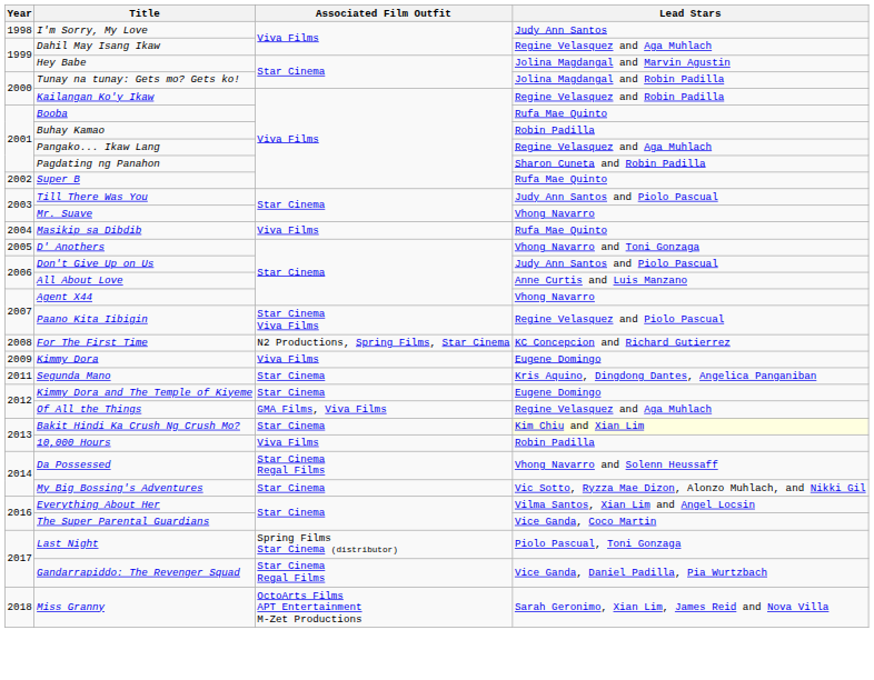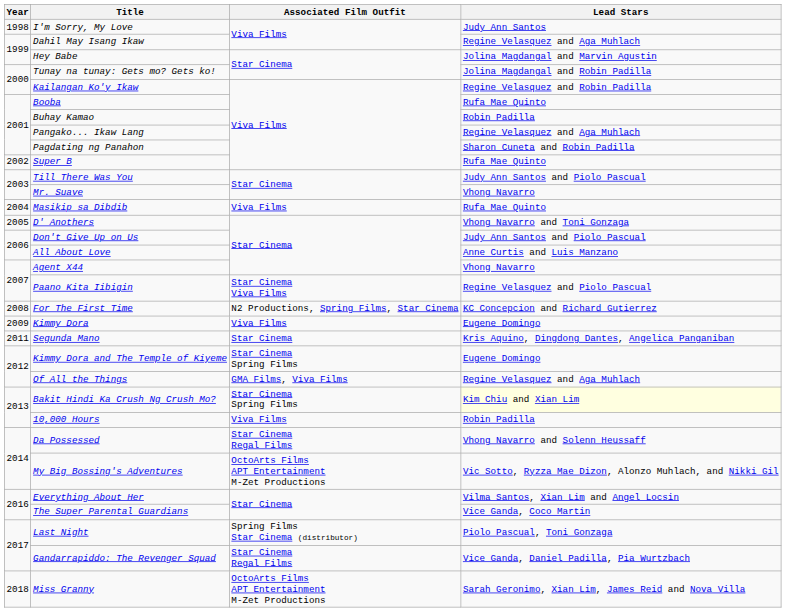Kimmy Dora and The Temple of Kiyeme | Associated Film Outfit: Star Cinema -> Star Cinema Spring Films
Bakit Hindi Ka Crush Ng Crush Mo? | Associated Film Outfit: Star Cinema -> Star Cinema Spring Films
My Big Bossing's Adventures | Associated Film Outfit: Star Cinema -> OctoArts Films APT Entertainment M-Zet Productions
